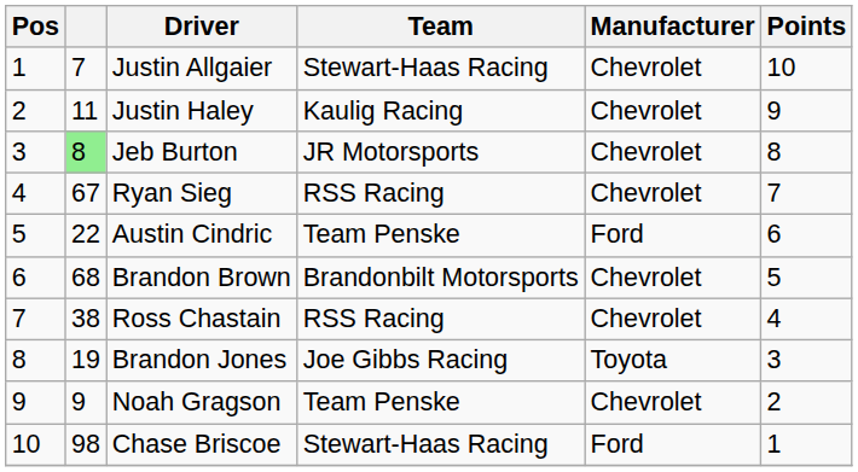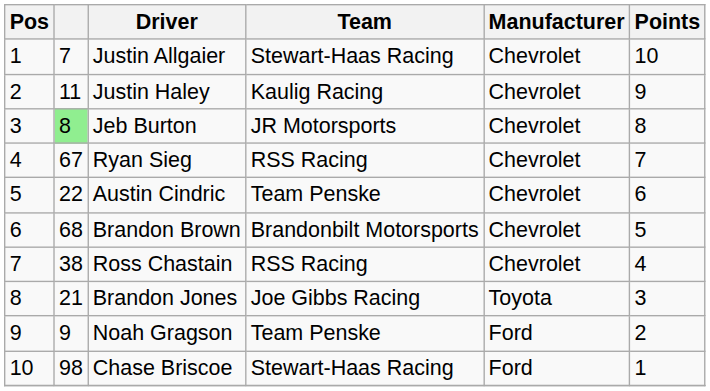Austin Cindric | Manufacturer: Ford -> Chevrolet
Brandon Jones | column 2: 19 -> 21
Noah Gragson | Manufacturer: Chevrolet -> Ford
